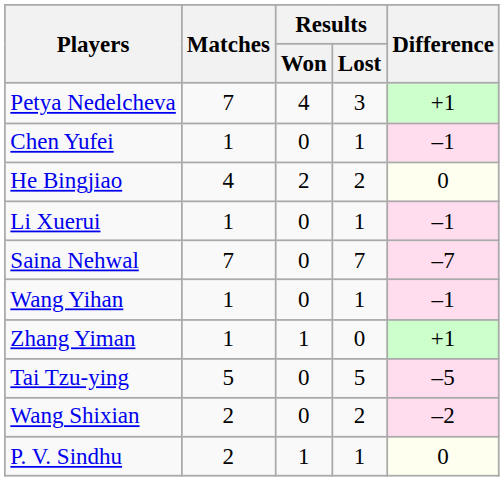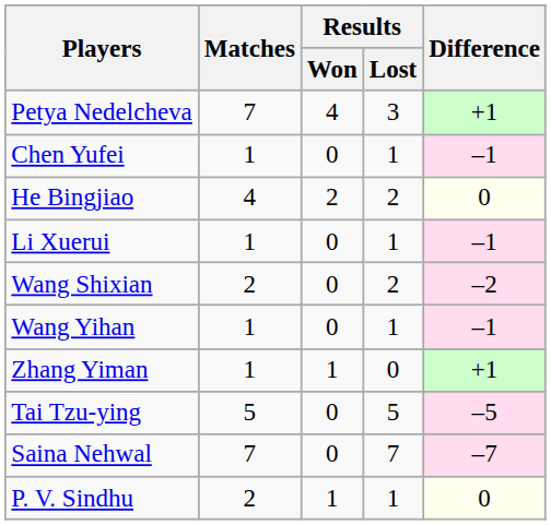rows swapped: Wang Shixian <-> Saina Nehwal
